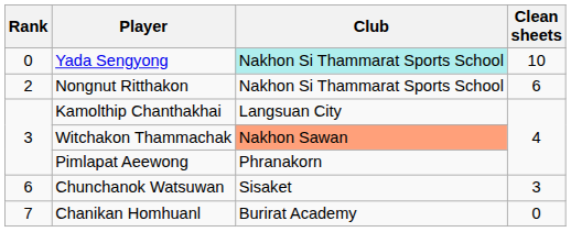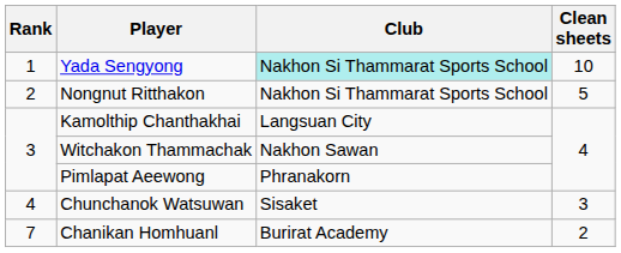Yada Sengyong | Rank: 0 -> 1
Nongnut Ritthakon | Clean sheets: 6 -> 5
Witchakon Thammachak | Club: lightsalmon background -> no background
Chunchanok Watsuwan | Rank: 6 -> 4
Chanikan Homhuanl | Clean sheets: 0 -> 2
